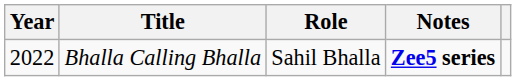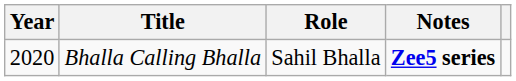Bhalla Calling Bhalla | Year: 2022 -> 2020
